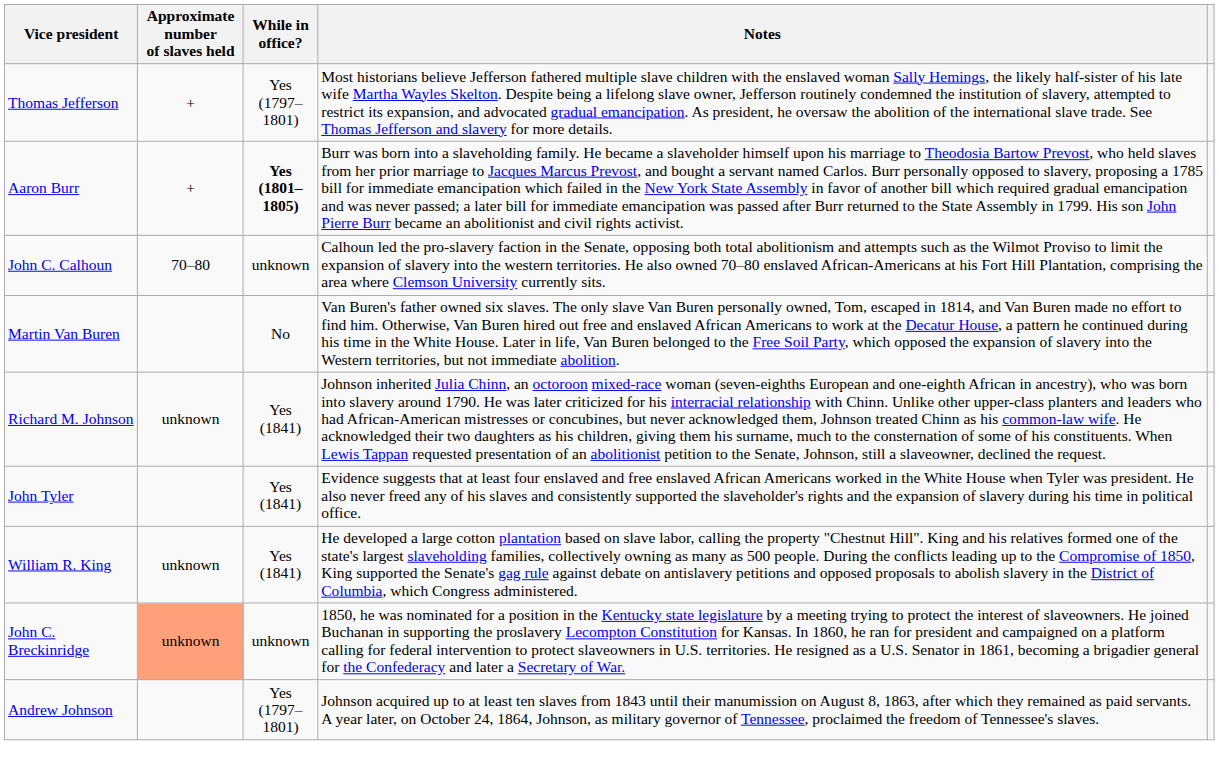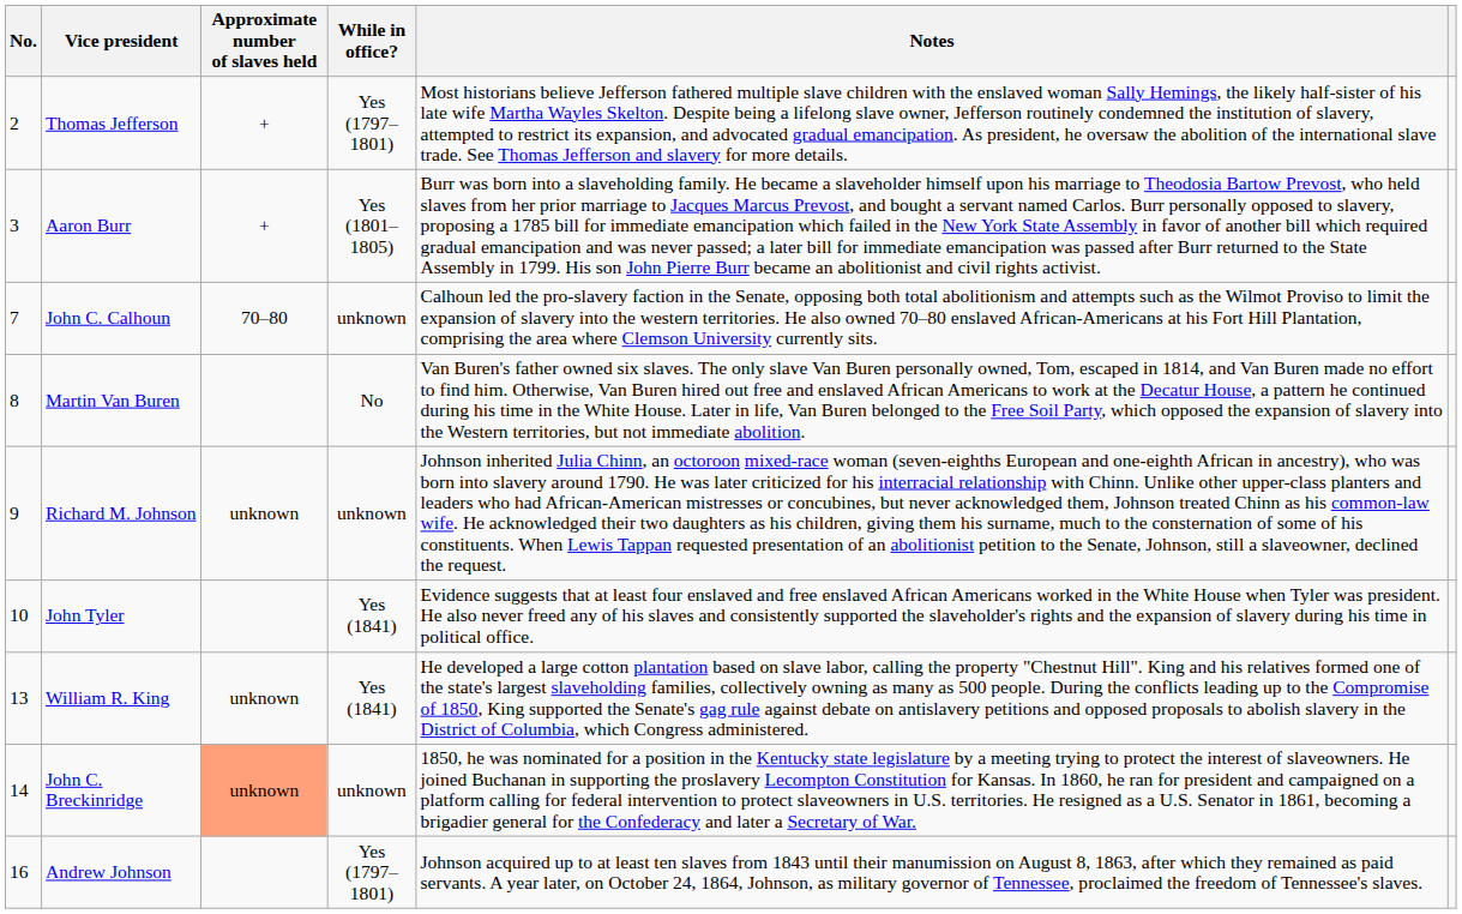+ column: No. | 2 | 3 | 7 | 8 | 9 | 10 | 13 | 14 | 16
Aaron Burr | While in office?: bold -> normal
Richard M. Johnson | While in office?: Yes (1841) -> unknown
